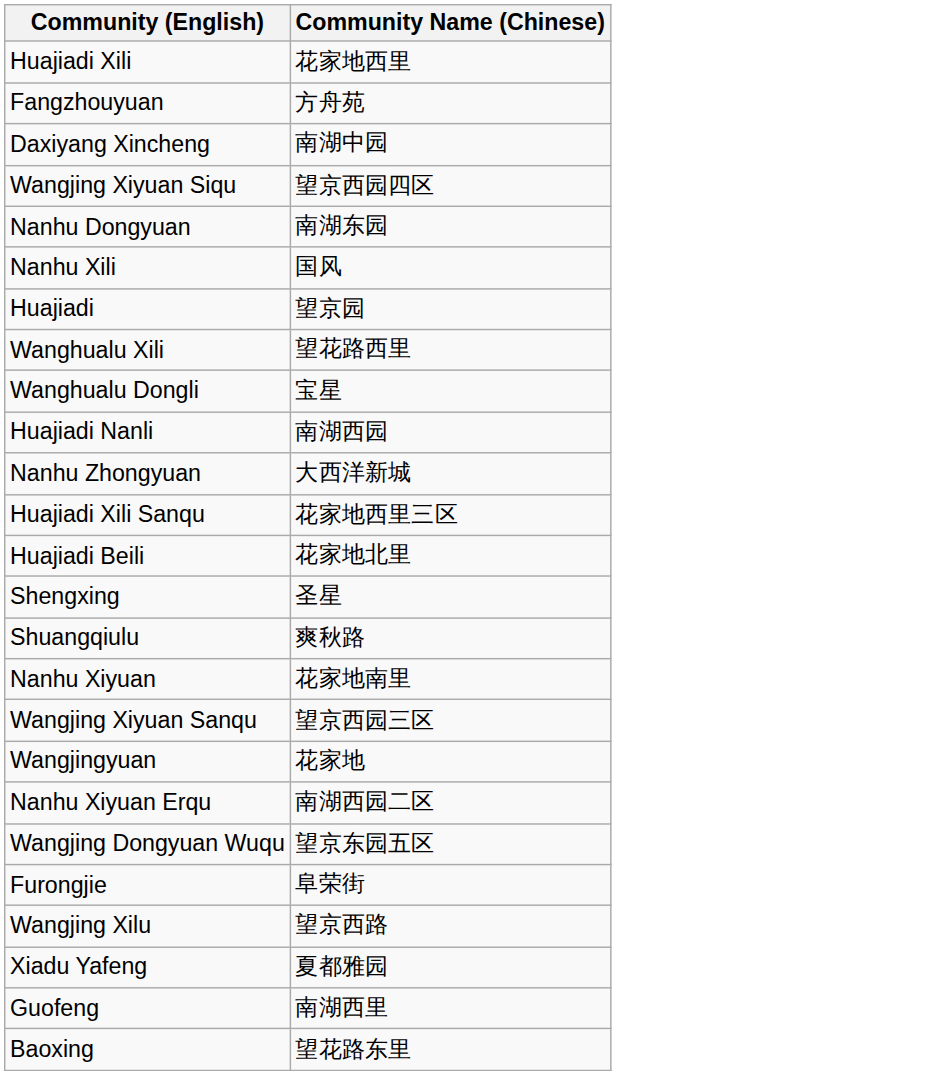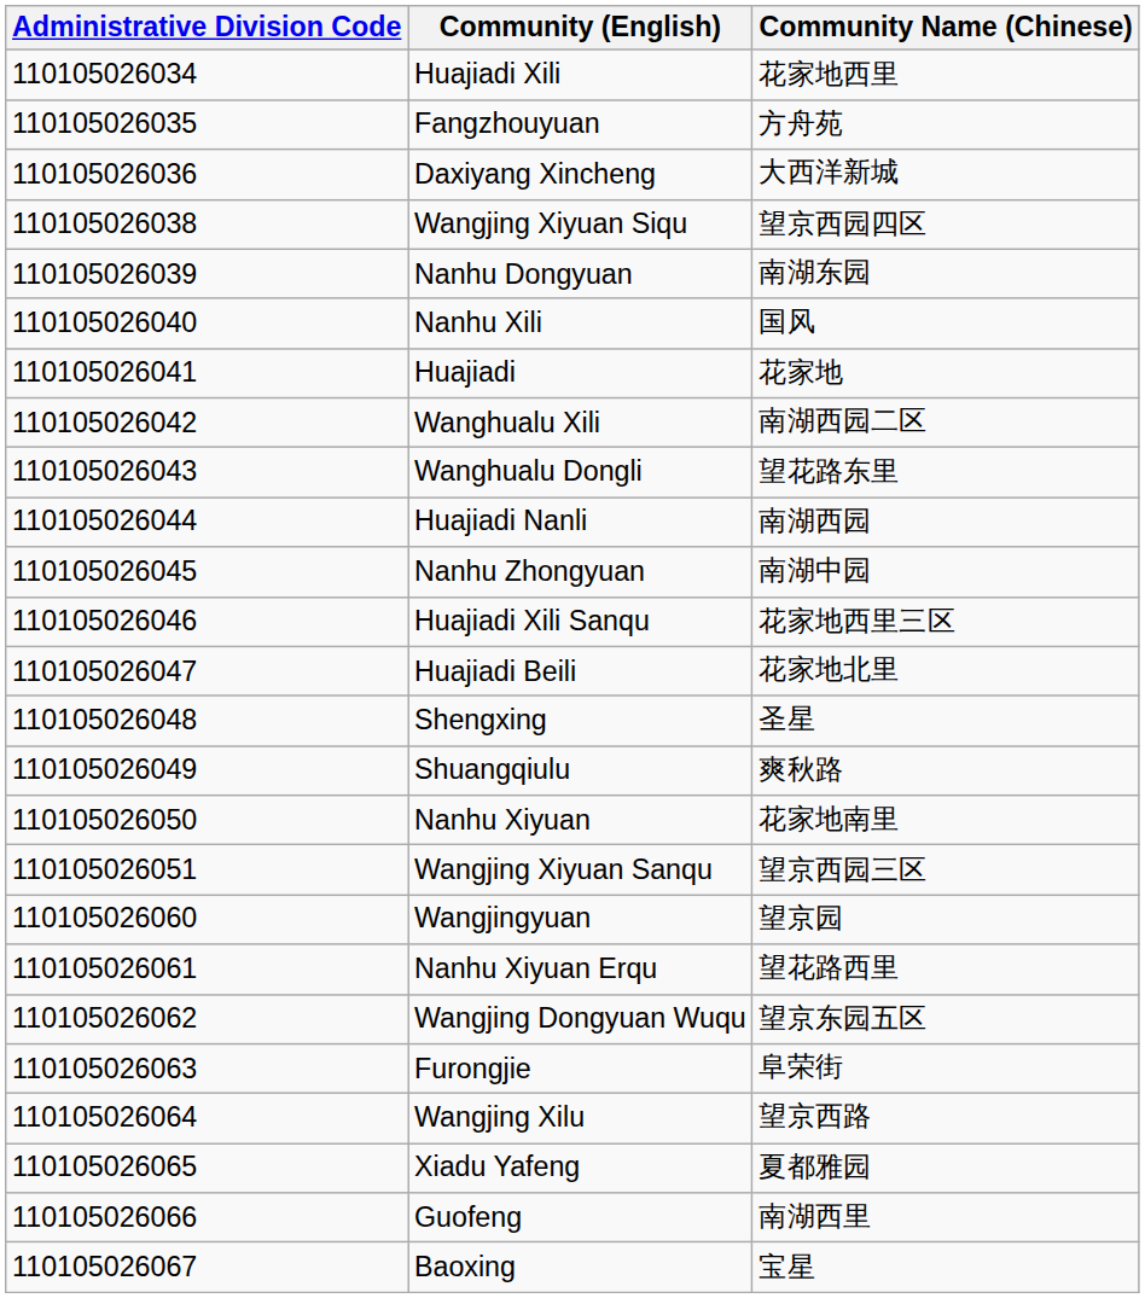+ column: Administrative Division Code | 110105026034 | 110105026035 | 110105026036 | 110105026038 | 110105026039 | 110105026040 | 110105026041 | 110105026042 | 110105026043 | 110105026044 | 110105026045 | 110105026046 | 110105026047 | 110105026048 | 110105026049 | 110105026050 | 110105026051 | 110105026060 | 110105026061 | 110105026062 | 110105026063 | 110105026064 | 110105026065 | 110105026066 | 110105026067
Daxiyang Xincheng | Community Name (Chinese): 南湖中园 -> 大西洋新城
Huajiadi | Community Name (Chinese): 望京园 -> 花家地
Wanghualu Xili | Community Name (Chinese): 望花路西里 -> 南湖西园二区
Wanghualu Dongli | Community Name (Chinese): 宝星 -> 望花路东里
Nanhu Zhongyuan | Community Name (Chinese): 大西洋新城 -> 南湖中园
Wangjingyuan | Community Name (Chinese): 花家地 -> 望京园
Nanhu Xiyuan Erqu | Community Name (Chinese): 南湖西园二区 -> 望花路西里
Baoxing | Community Name (Chinese): 望花路东里 -> 宝星
